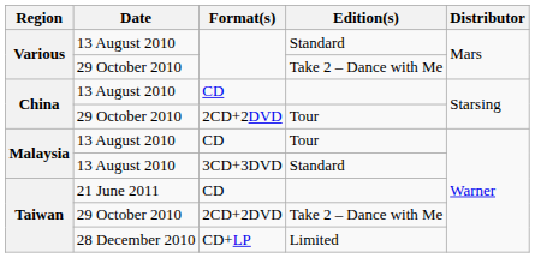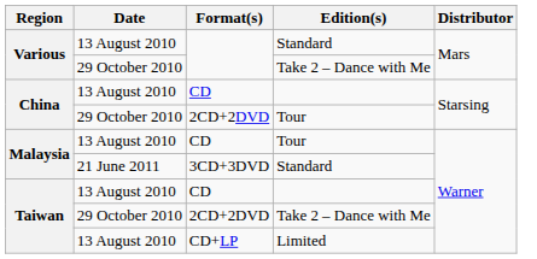3CD+3DVD | Date: 13 August 2010 -> 21 June 2011
Taiwan / CD | Date: 21 June 2011 -> 13 August 2010
CD+LP | Date: 28 December 2010 -> 13 August 2010
